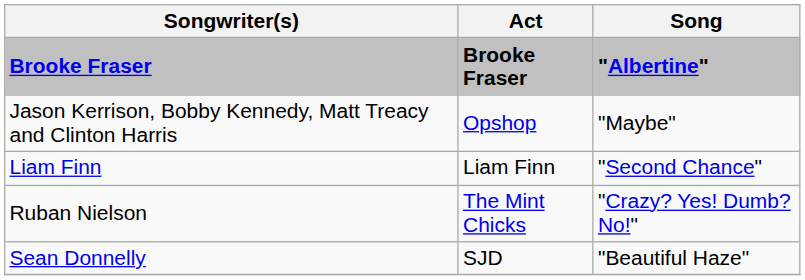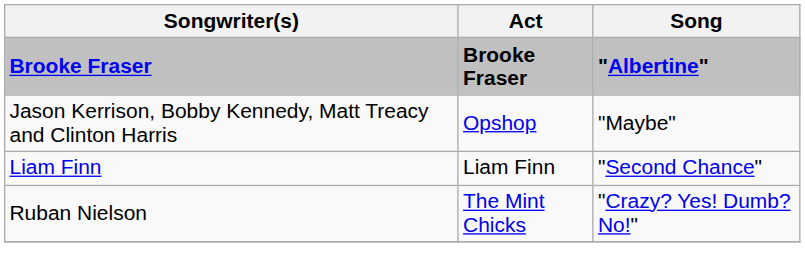- row: Sean Donnelly | SJD | "Beautiful Haze"
